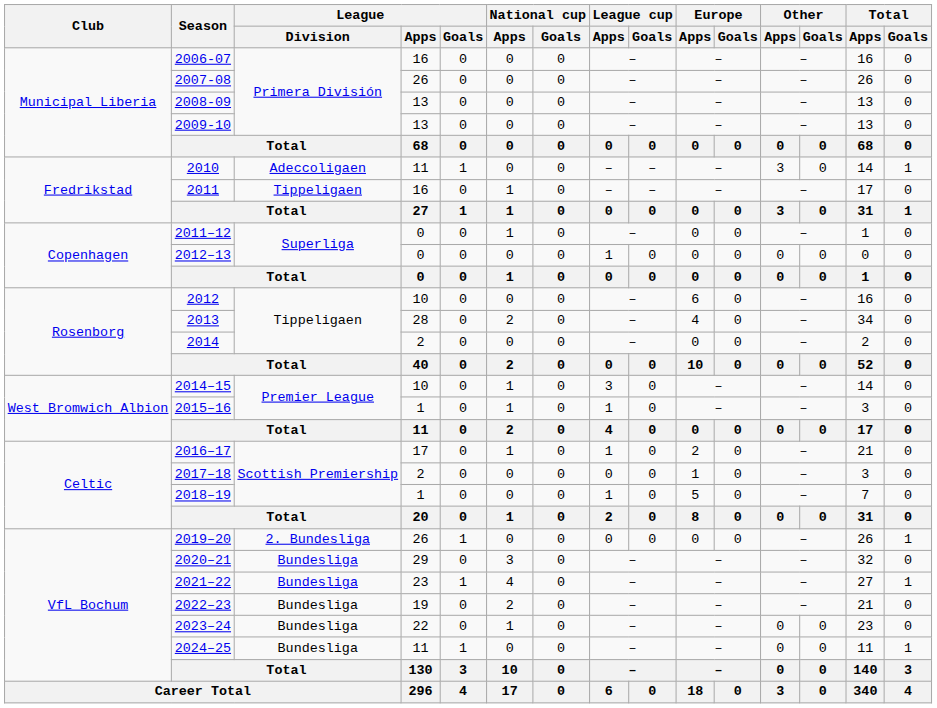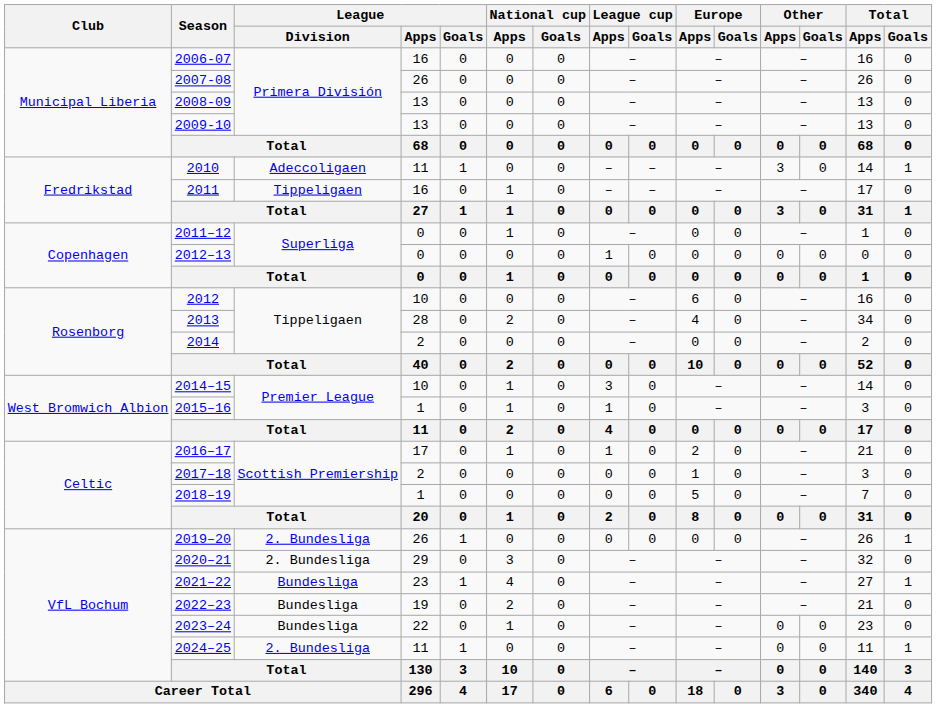2018–19 | League cup / Apps: 1 -> 0
2020–21 | League / Division: Bundesliga -> 2. Bundesliga
2024–25 | League / Division: Bundesliga -> 2. Bundesliga
